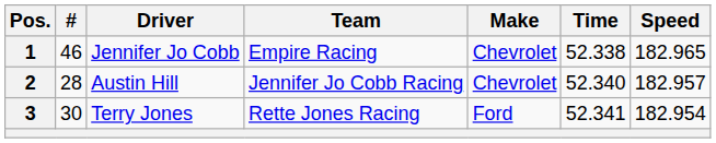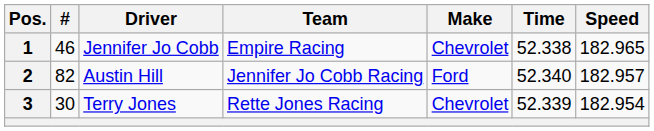2 | #: 28 -> 82
2 | Make: Chevrolet -> Ford
3 | Make: Ford -> Chevrolet
3 | Time: 52.341 -> 52.339
